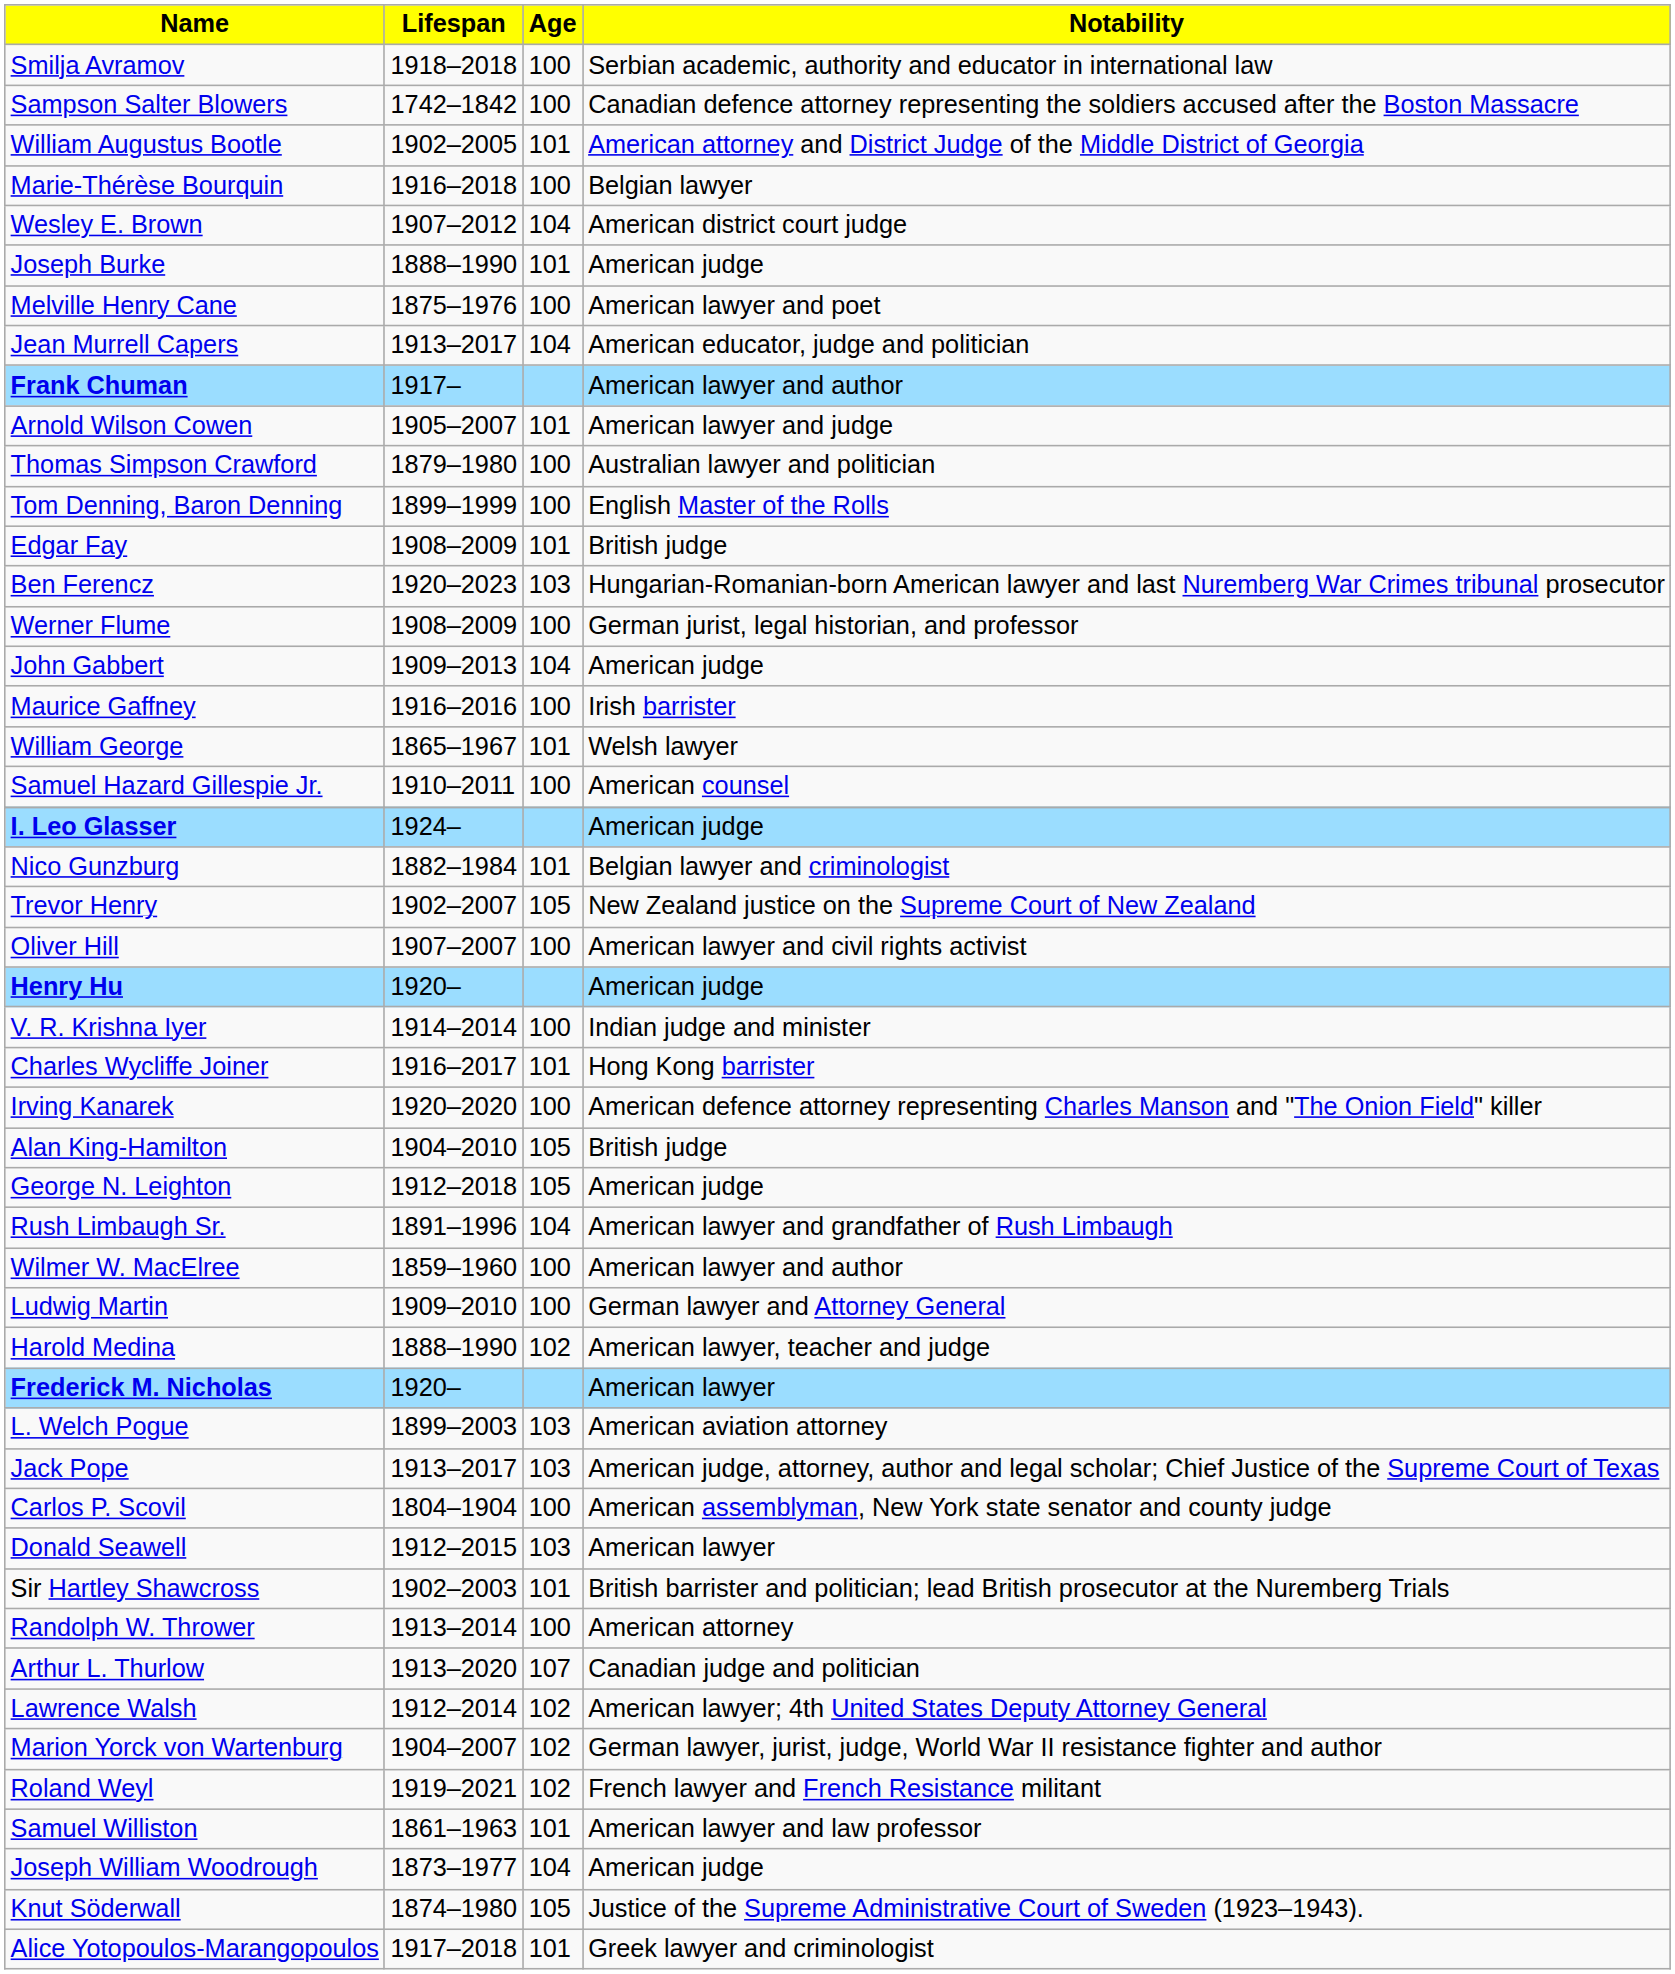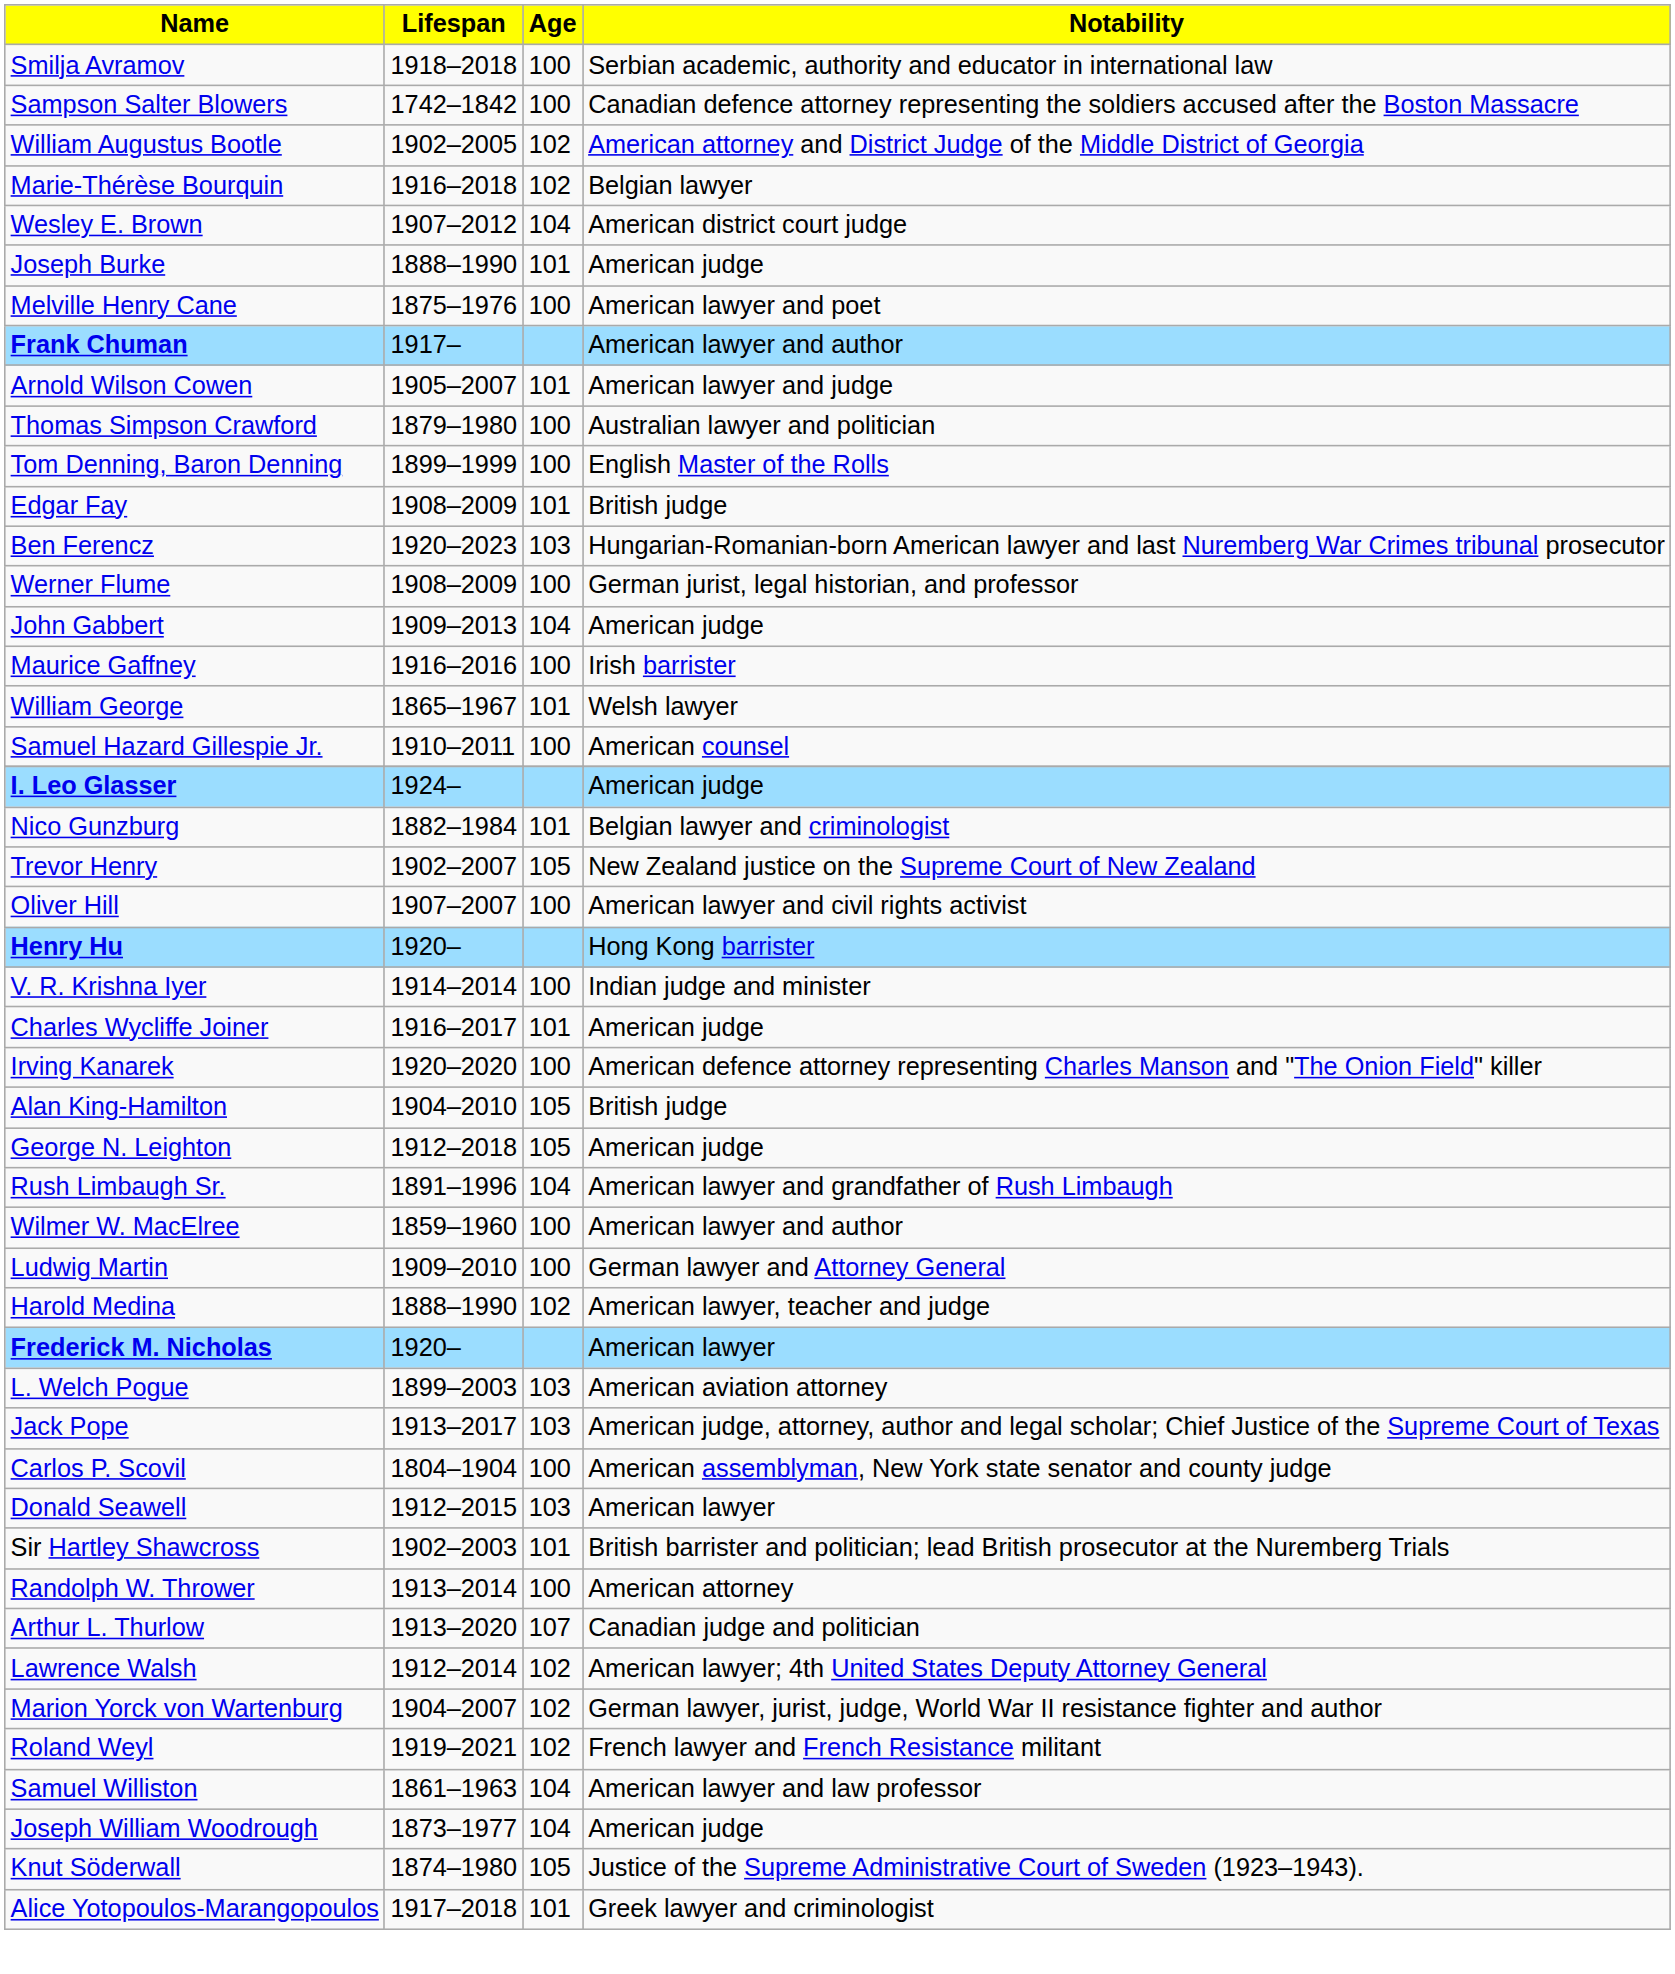William Augustus Bootle | Age: 101 -> 102
Marie-Thérèse Bourquin | Age: 100 -> 102
- row: Jean Murrell Capers | 1913–2017 | 104 | American educator, judge and politician
Henry Hu | Notability: American judge -> Hong Kong barrister
Charles Wycliffe Joiner | Notability: Hong Kong barrister -> American judge
Samuel Williston | Age: 101 -> 104
